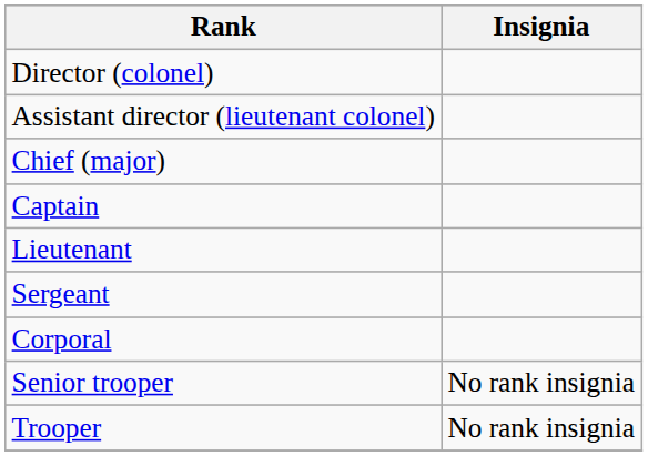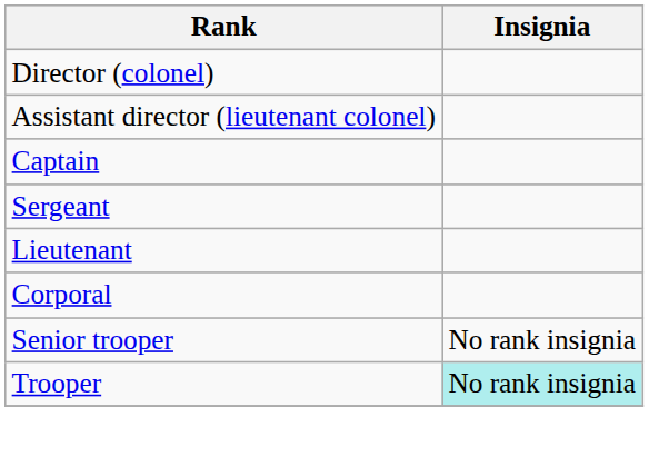- row: Chief (major)
rows swapped: Lieutenant <-> Sergeant
Trooper | Insignia: no background -> paleturquoise background
